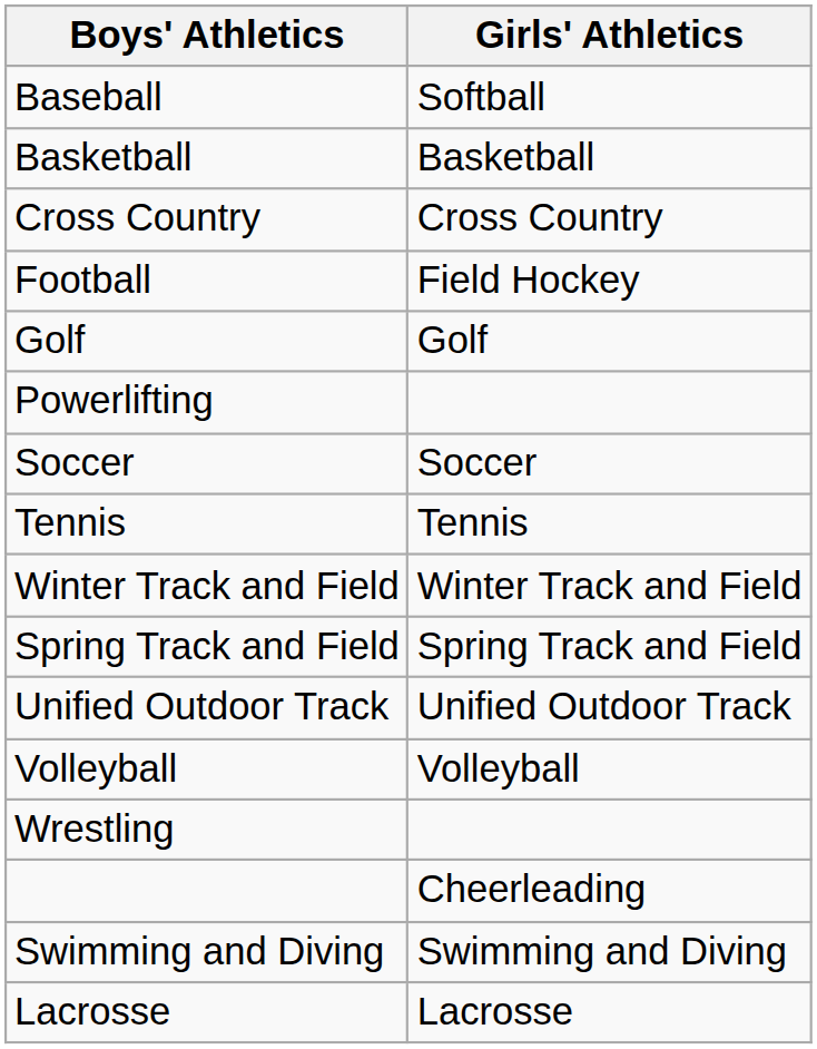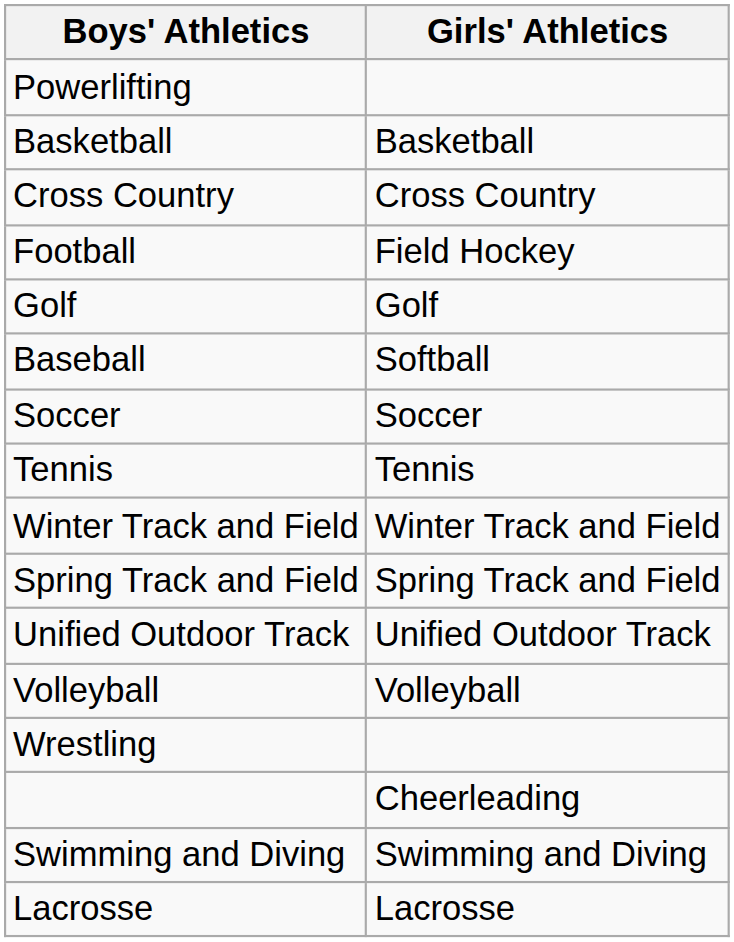rows swapped: Baseball <-> Powerlifting
